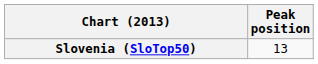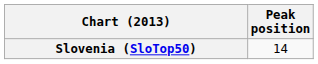Slovenia (SloTop50) | Peak position: 13 -> 14
